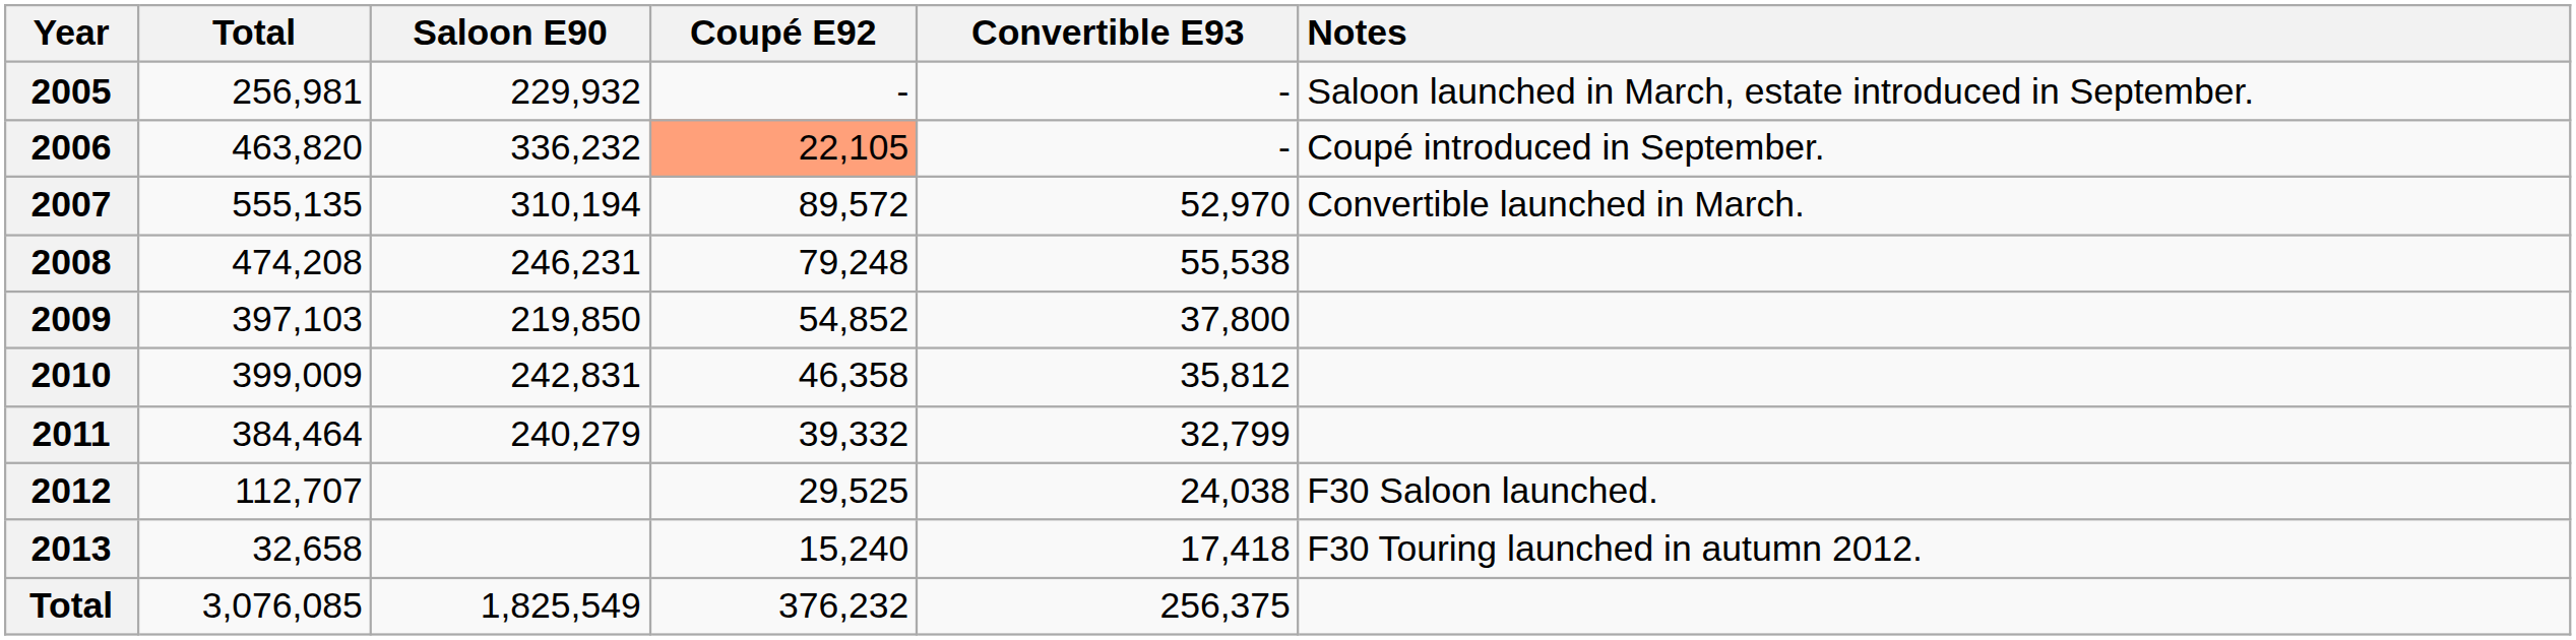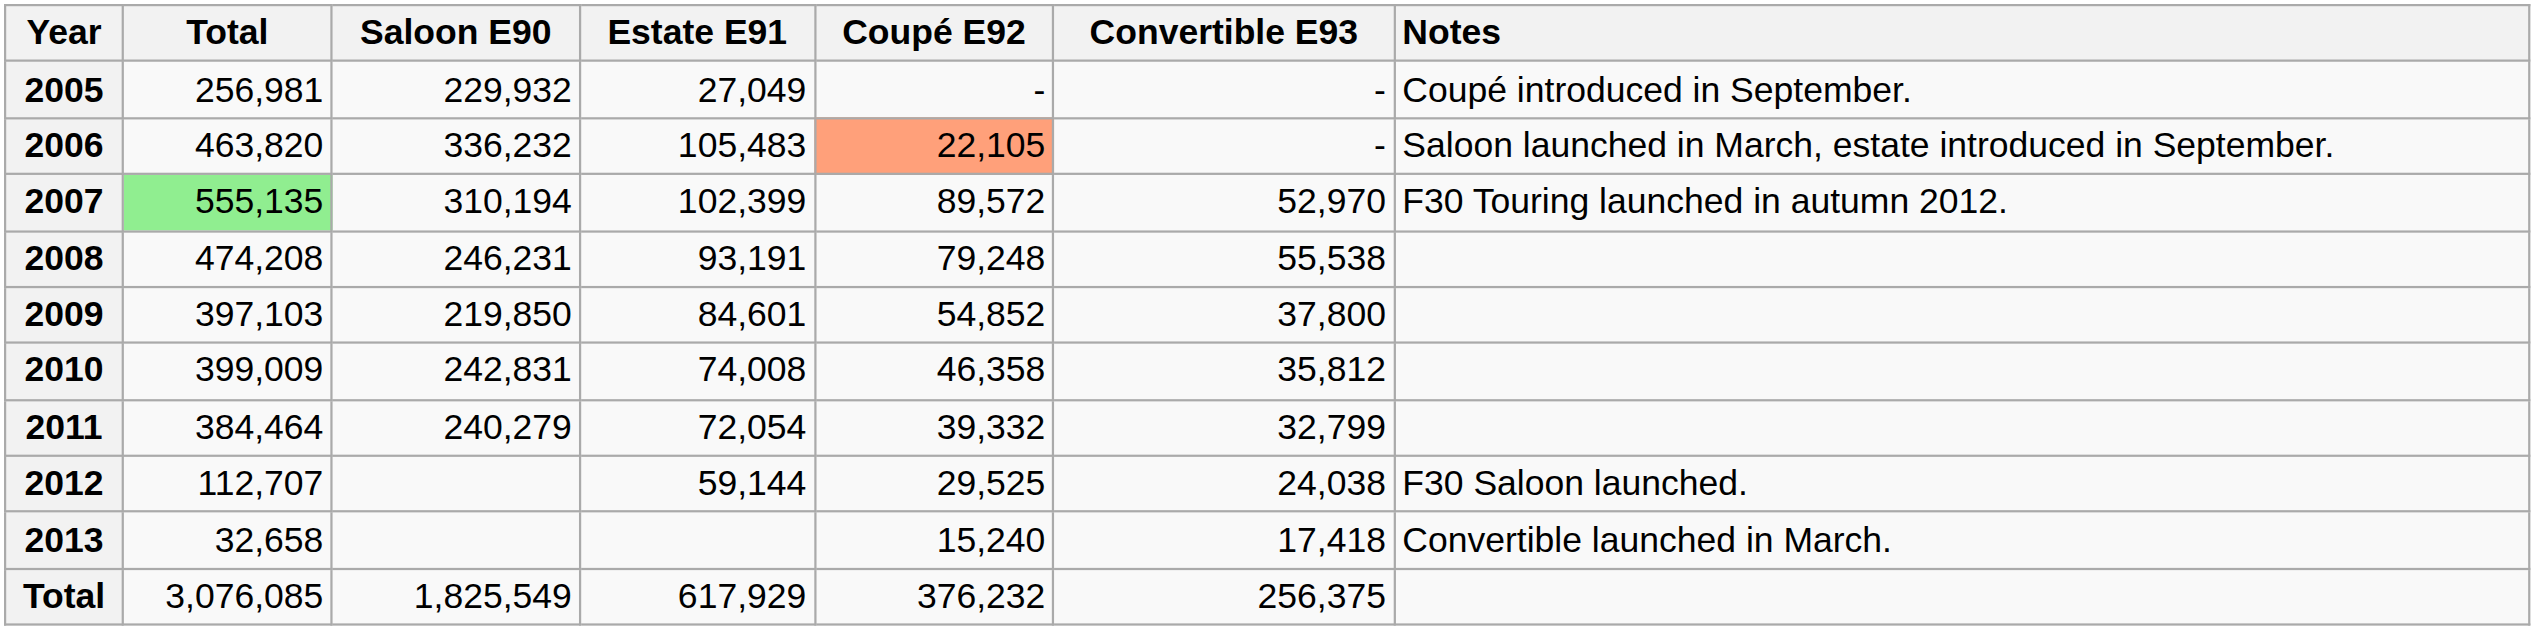+ column: Estate E91 | 27,049 | 105,483 | 102,399 | 93,191 | 84,601 | 74,008 | 72,054 | 59,144 | 617,929
2005 | Notes: Saloon launched in March, estate introduced in September. -> Coupé introduced in September.
2006 | Notes: Coupé introduced in September. -> Saloon launched in March, estate introduced in September.
2007 | Total: no background -> lightgreen background
2007 | Notes: Convertible launched in March. -> F30 Touring launched in autumn 2012.
2013 | Notes: F30 Touring launched in autumn 2012. -> Convertible launched in March.
